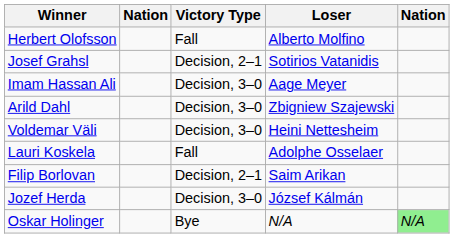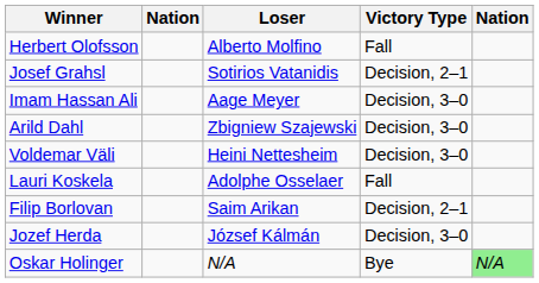columns swapped: Victory Type <-> Loser
